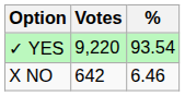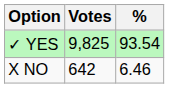✓ YES | Votes: 9,220 -> 9,825
